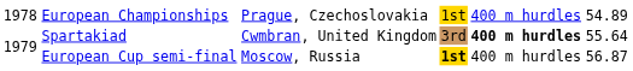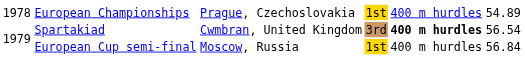Spartakiad | column 6: 55.64 -> 56.54
European Cup semi-final | column 4: bold -> normal
European Cup semi-final | column 6: 56.87 -> 56.84
